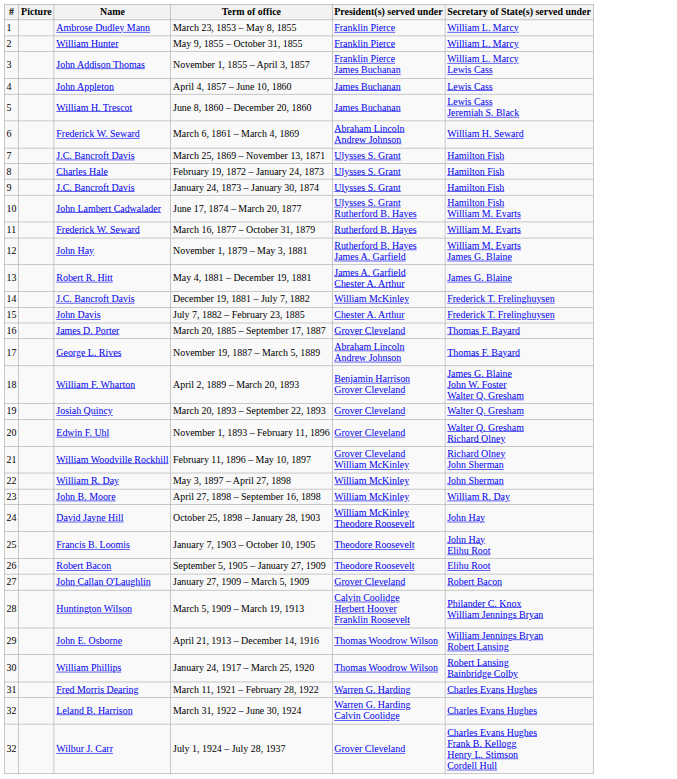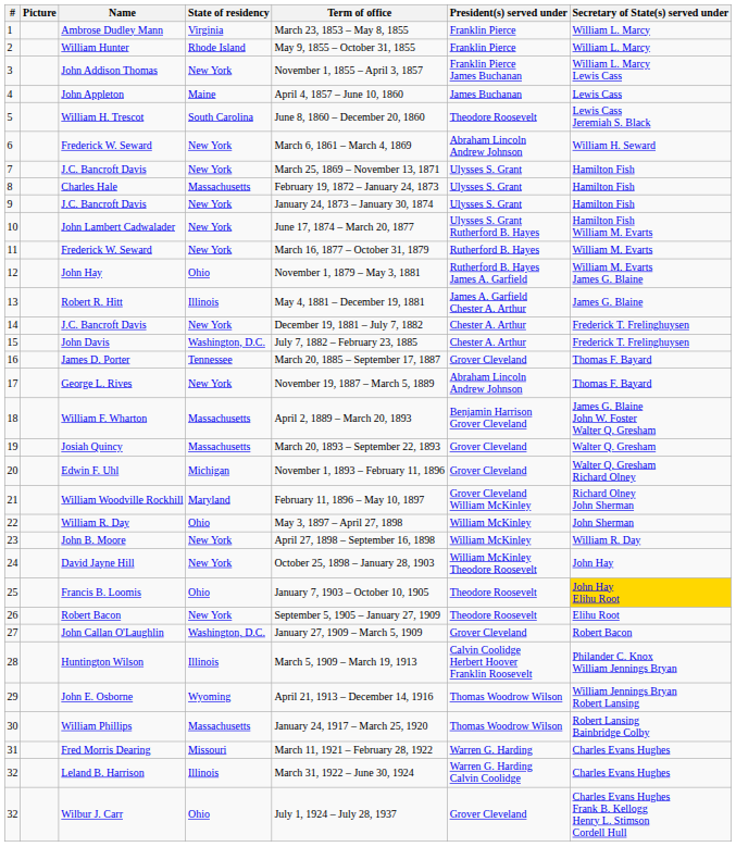+ column: State of residency | Virginia | Rhode Island | New York | Maine | South Carolina | New York | New York | Massachusetts | New York | New York | New York | Ohio | Illinois | New York | Washington, D.C. | Tennessee | New York | Massachusetts | Massachusetts | Michigan | Maryland | Ohio | New York | New York | Ohio | New York | Washington, D.C. | Illinois | Wyoming | Massachusetts | Missouri | Illinois | Ohio
William H. Trescot | President(s) served under: James Buchanan -> Theodore Roosevelt
14 / J.C. Bancroft Davis | President(s) served under: William McKinley -> Chester A. Arthur
Francis B. Loomis | Secretary of State(s) served under: no background -> gold background
